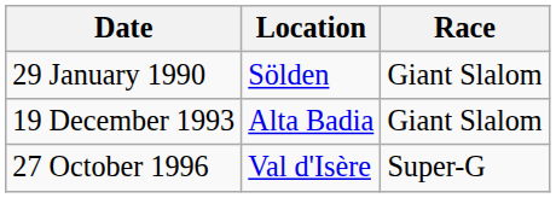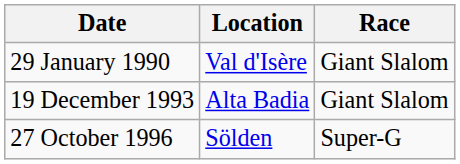29 January 1990 | Location: Sölden -> Val d'Isère
27 October 1996 | Location: Val d'Isère -> Sölden
